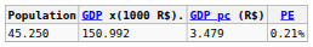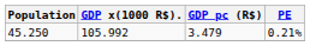45.250 | GDP x(1000 R$).: 150.992 -> 105.992
